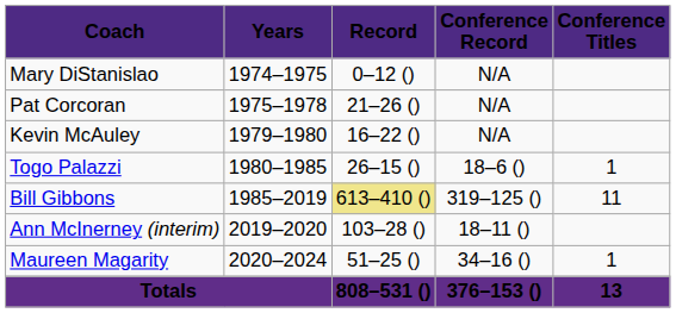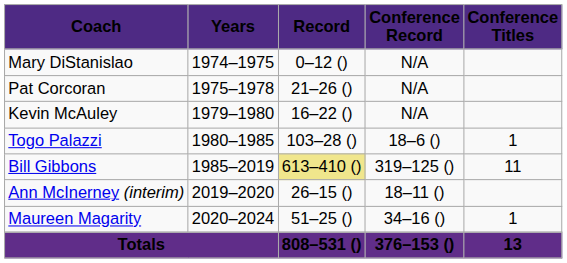Togo Palazzi | column 3: 26–15 () -> 103–28 ()
Ann McInerney (interim) | column 3: 103–28 () -> 26–15 ()
